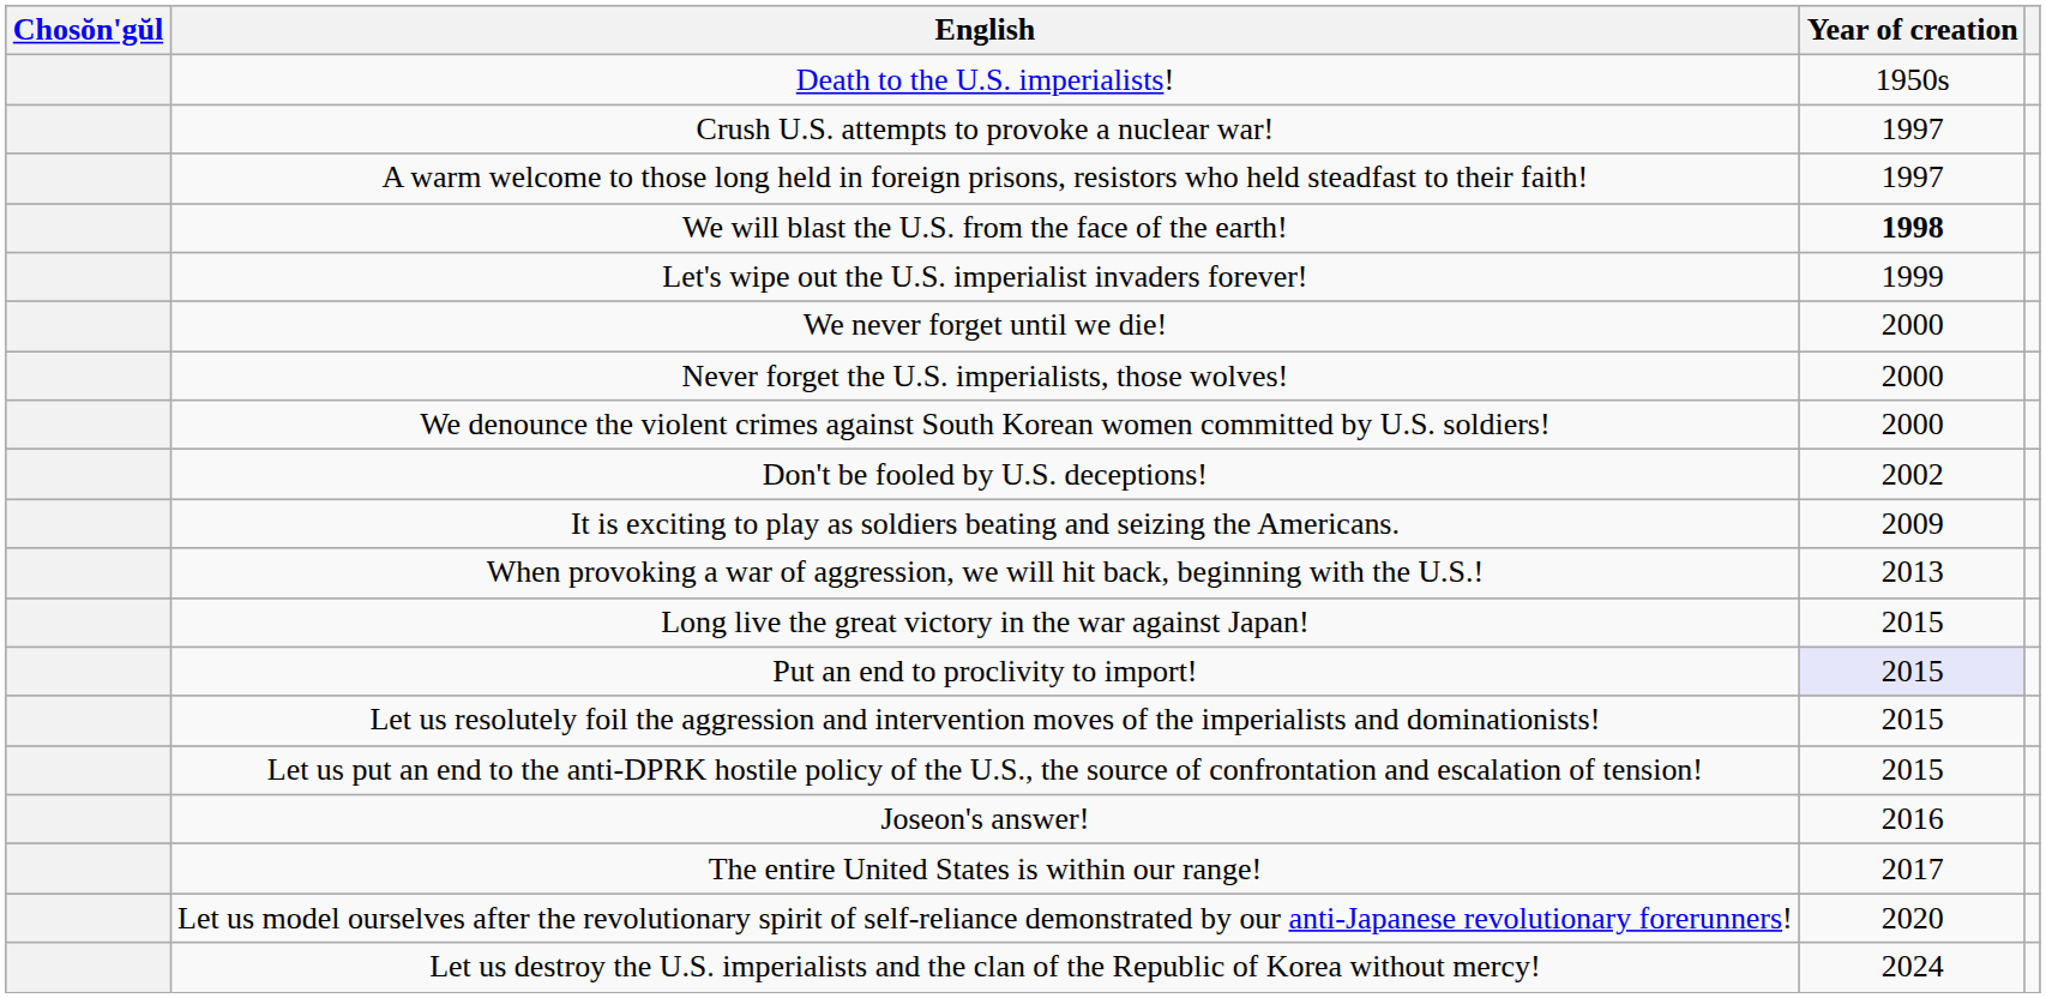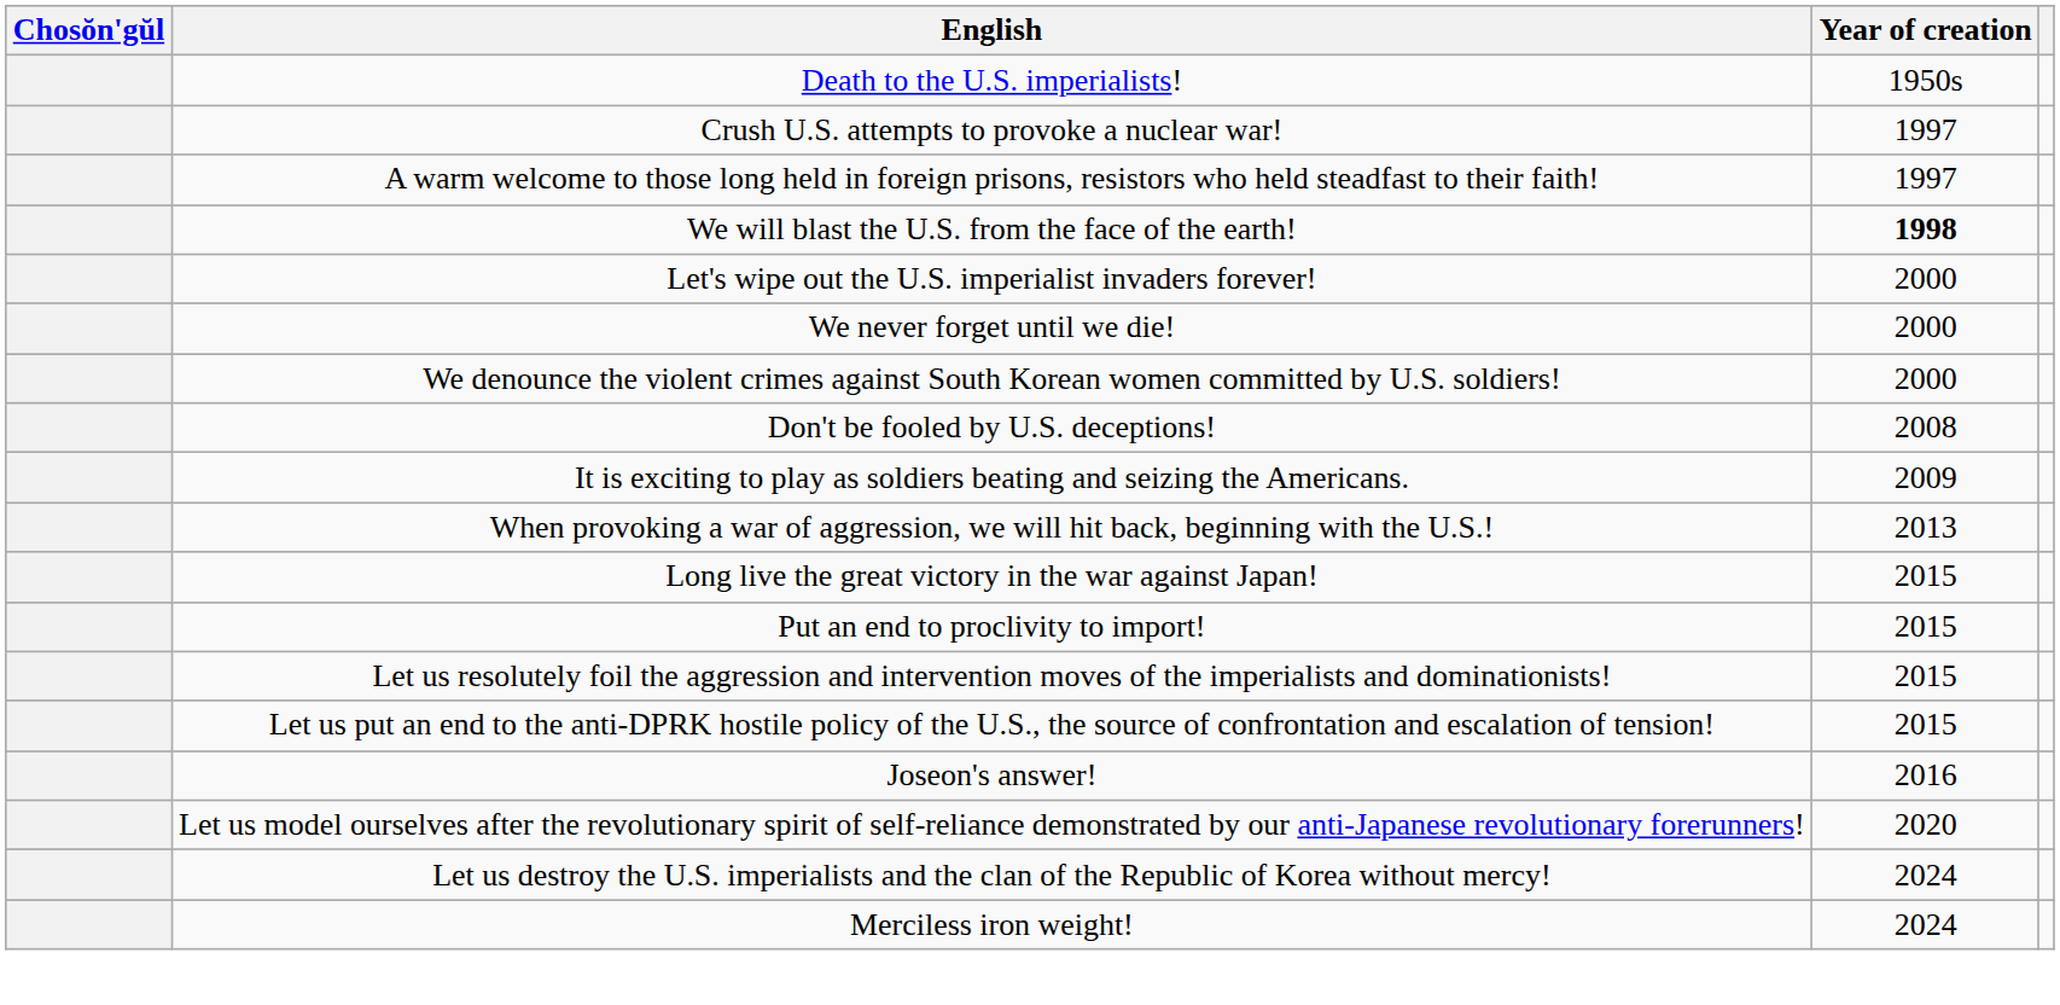Let's wipe out the U.S. imperialist invaders forever! | Year of creation: 1999 -> 2000
- row: Never forget the U.S. imperialists, those wolves! | 2000
Don't be fooled by U.S. deceptions! | Year of creation: 2002 -> 2008
Put an end to proclivity to import! | Year of creation: lavender background -> no background
- row: The entire United States is within our range! | 2017
+ row: Merciless iron weight! | 2024
